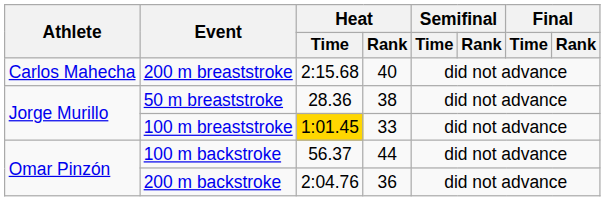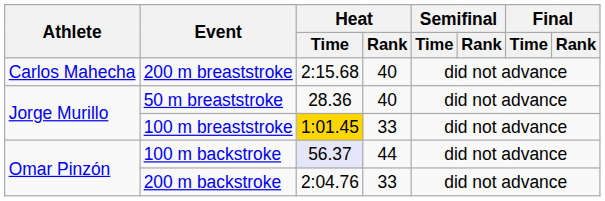50 m breaststroke | Heat / Rank: 38 -> 40
100 m backstroke | Heat / Time: no background -> lavender background
200 m backstroke | Heat / Rank: 36 -> 33
